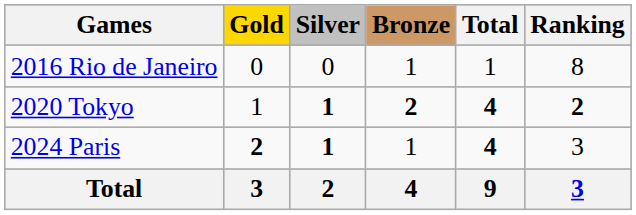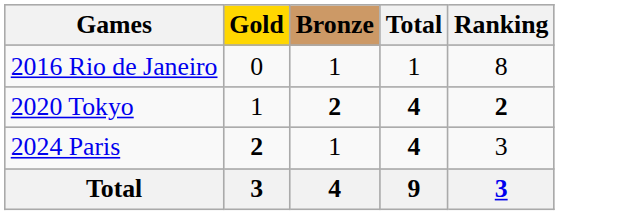- column: Silver | 0 | 1 | 1 | 2
